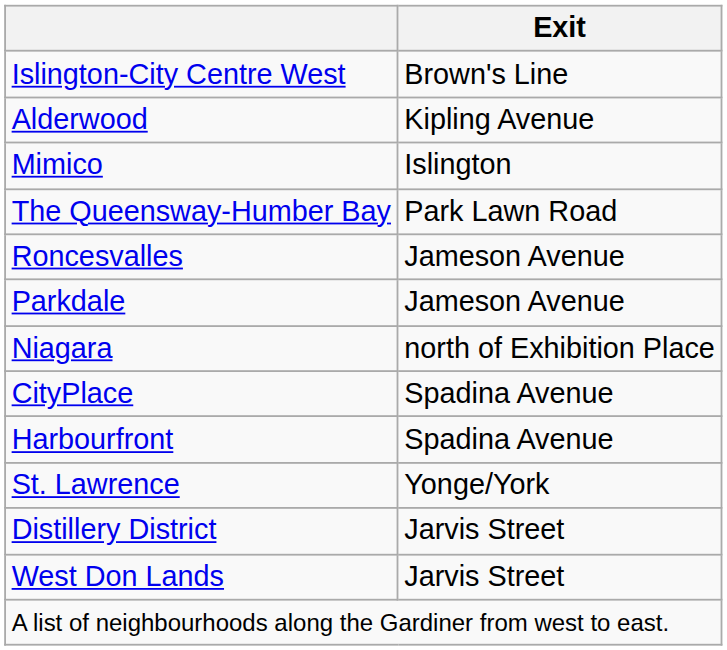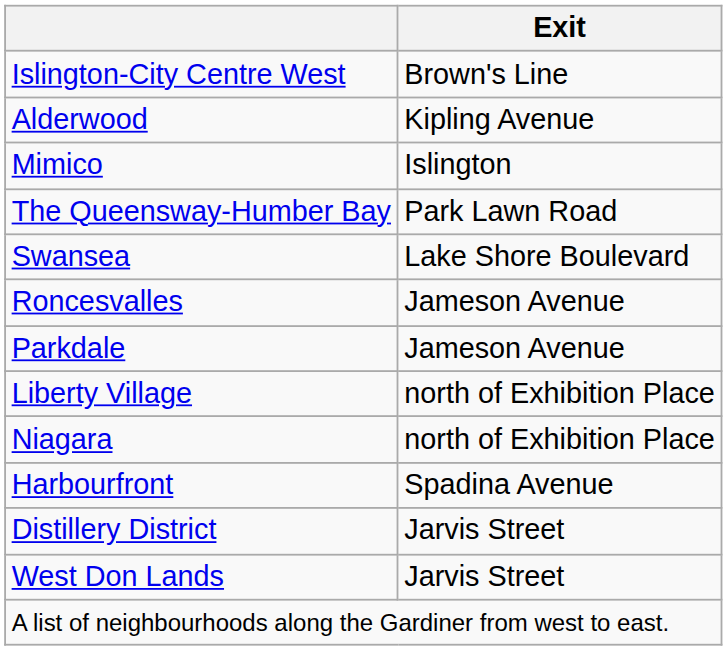+ row: Swansea | Lake Shore Boulevard
+ row: Liberty Village | north of Exhibition Place
- row: CityPlace | Spadina Avenue
- row: St. Lawrence | Yonge/York
